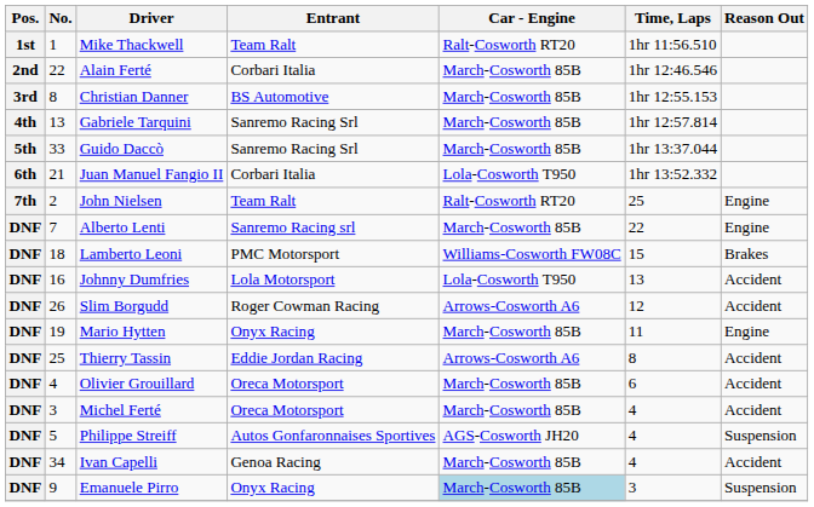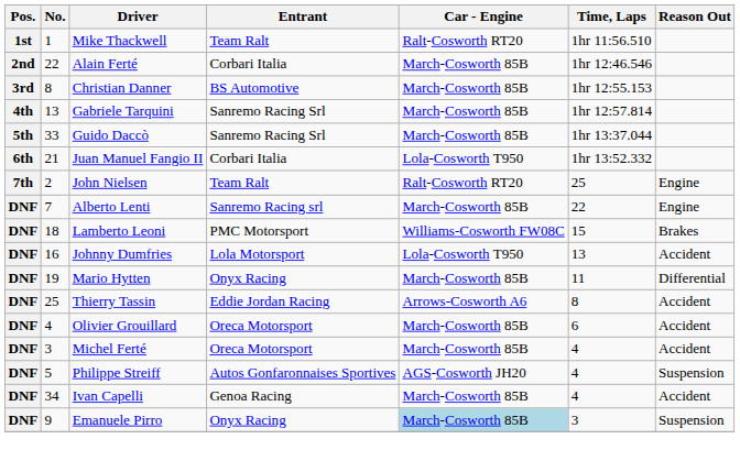- row: DNF | 26 | Slim Borgudd | Roger Cowman Racing | Arrows-Cosworth A6 | 12 | Accident
Mario Hytten | Reason Out: Engine -> Differential
